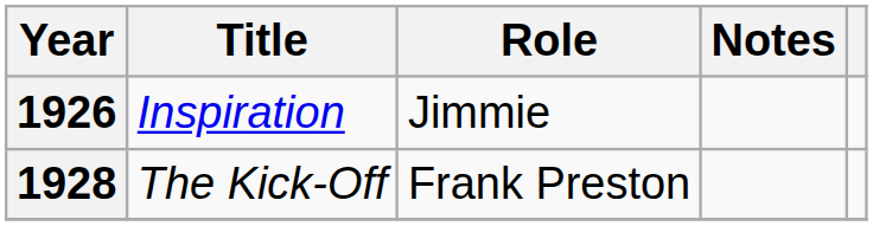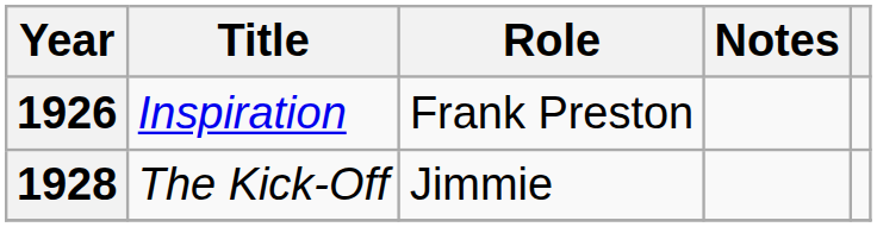1926 | Role: Jimmie -> Frank Preston
1928 | Role: Frank Preston -> Jimmie
